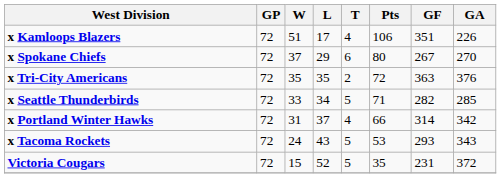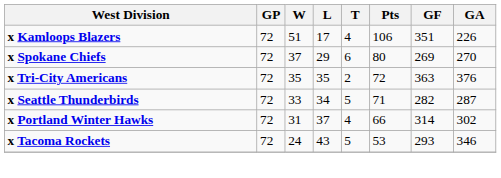x Spokane Chiefs | GF: 267 -> 269
x Seattle Thunderbirds | GA: 285 -> 287
x Portland Winter Hawks | GA: 342 -> 302
x Tacoma Rockets | GA: 343 -> 346
- row: Victoria Cougars | 72 | 15 | 52 | 5 | 35 | 231 | 372
